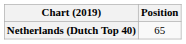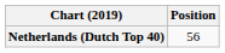Netherlands (Dutch Top 40) | Position: 65 -> 56
